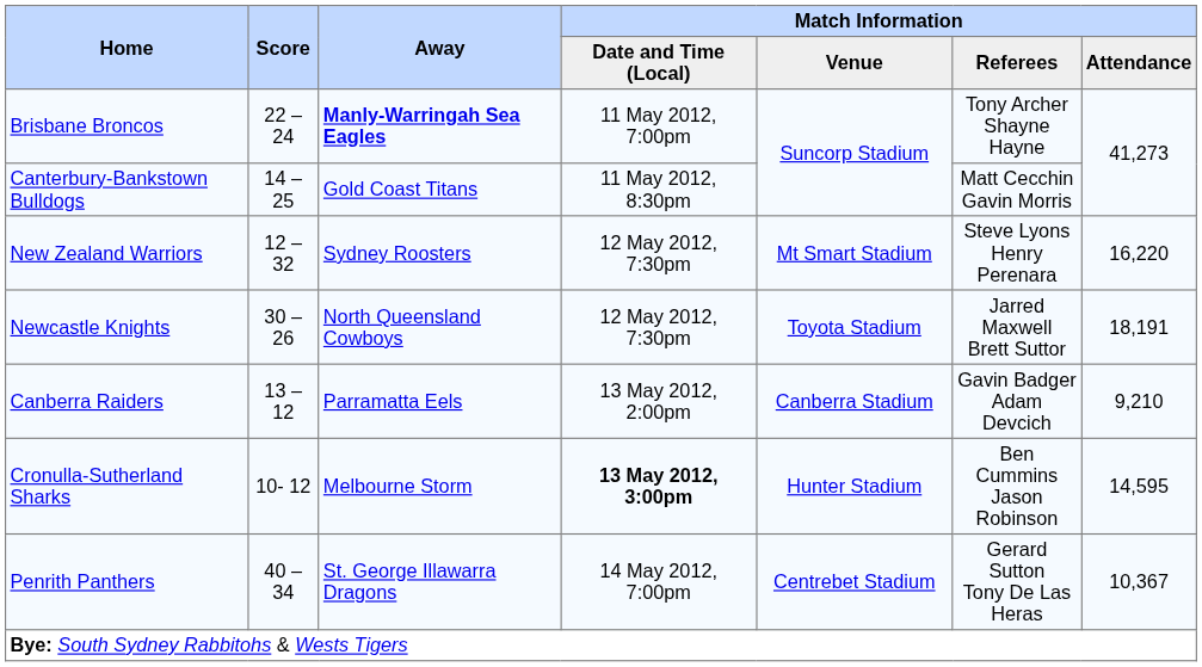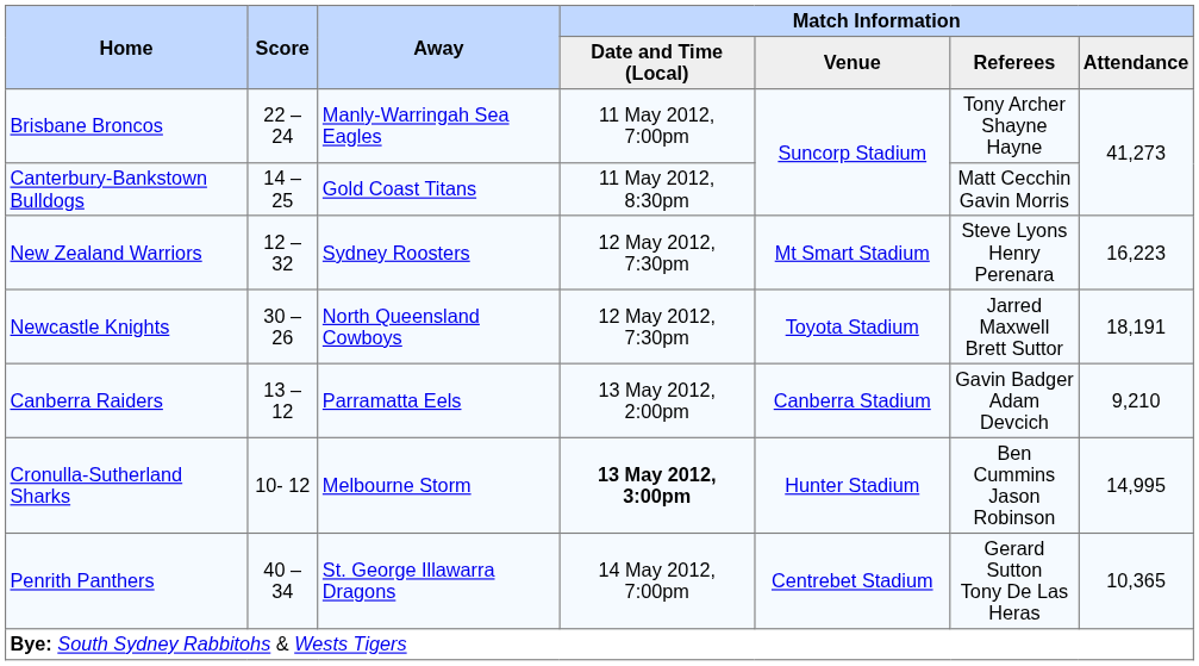Brisbane Broncos | Away: bold -> normal
New Zealand Warriors | Match Information / Attendance: 16,220 -> 16,223
Cronulla-Sutherland Sharks | Match Information / Attendance: 14,595 -> 14,995
Penrith Panthers | Match Information / Attendance: 10,367 -> 10,365
